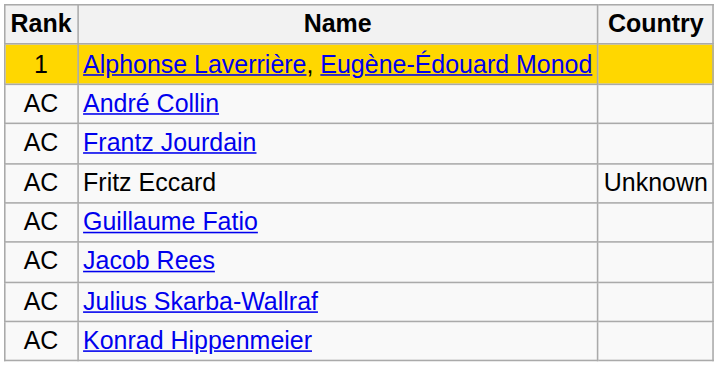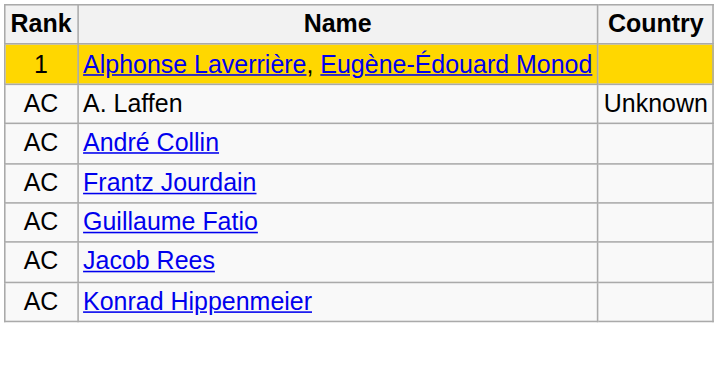+ row: AC | A. Laffen | Unknown
- row: AC | Fritz Eccard | Unknown
- row: AC | Julius Skarba-Wallraf
